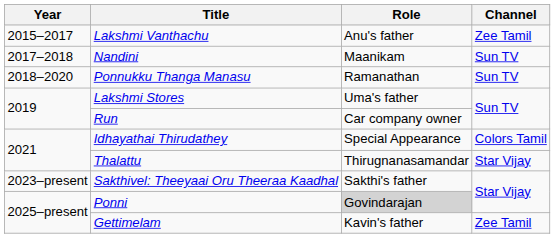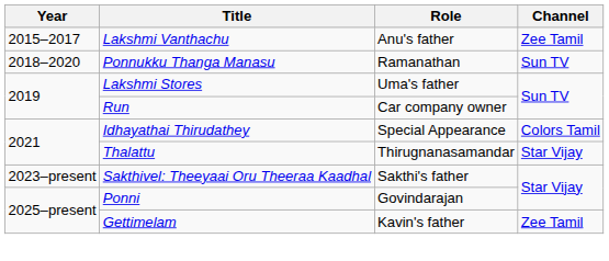- row: 2017–2018 | Nandini | Maanikam | Sun TV
Ponni | Role: lightgrey background -> no background
